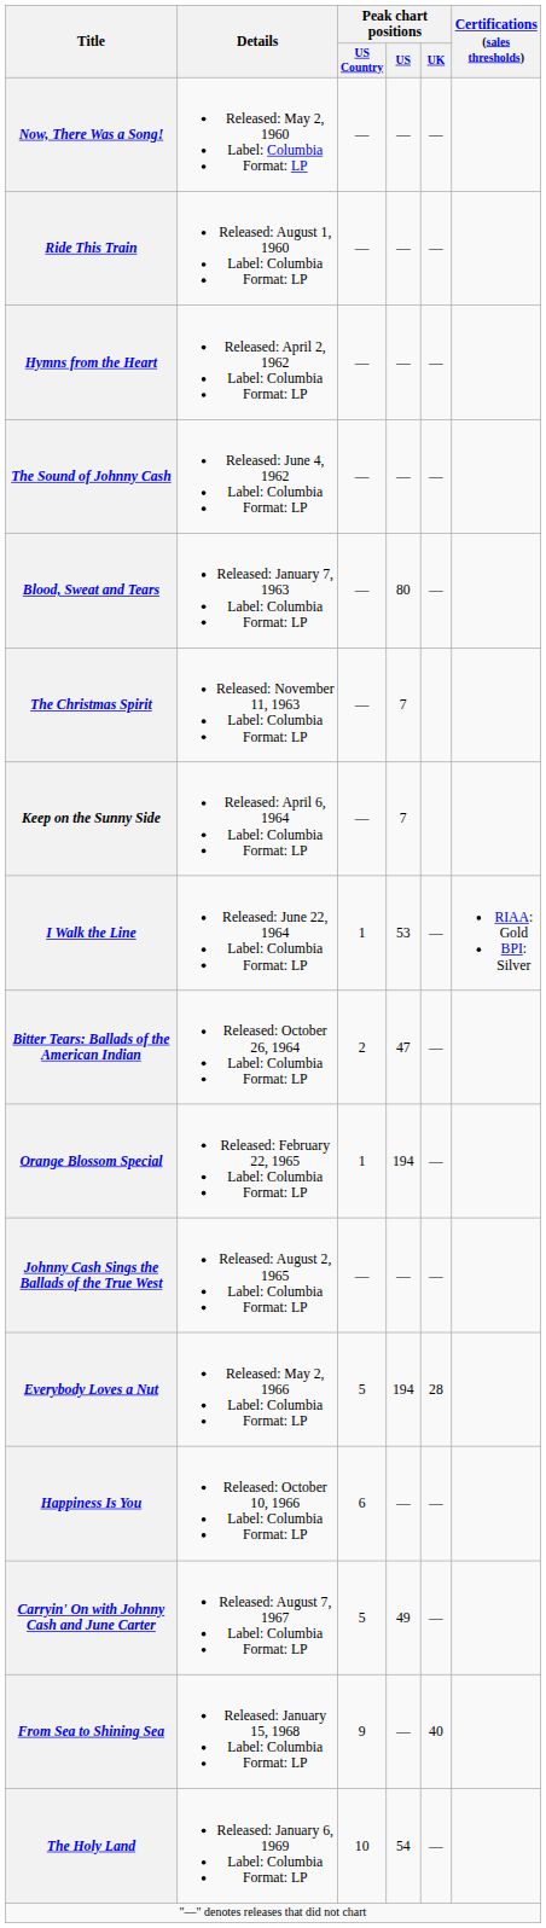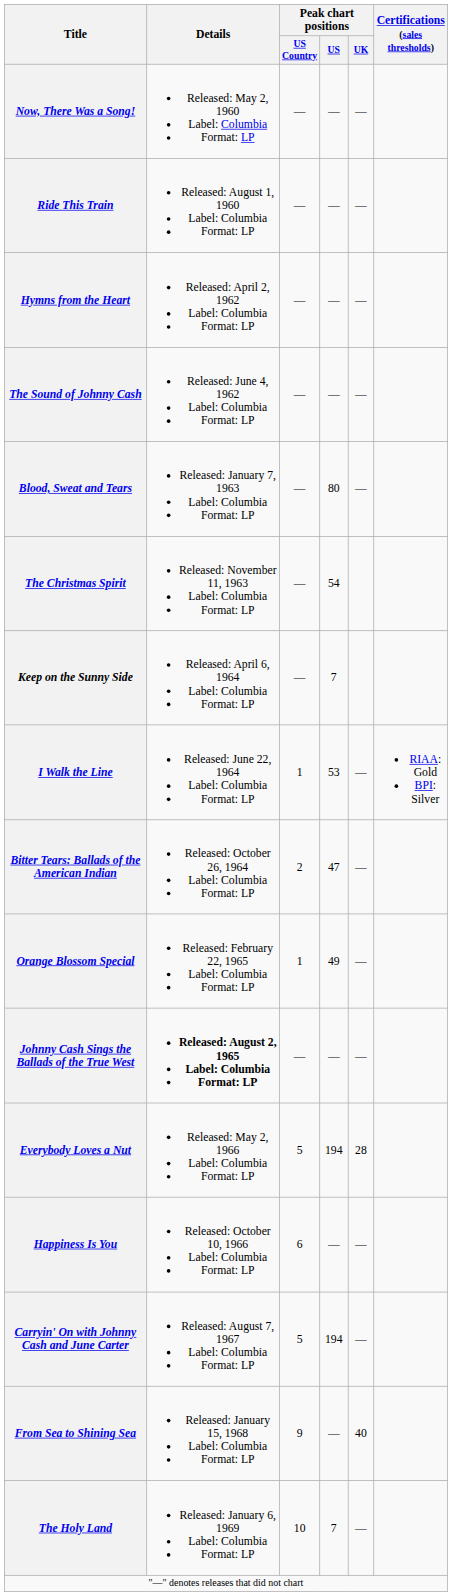The Christmas Spirit | Peak chart positions / US: 7 -> 54
Orange Blossom Special | Peak chart positions / US: 194 -> 49
Johnny Cash Sings the Ballads of the True West | Details: normal -> bold
Carryin' On with Johnny Cash and June Carter | Peak chart positions / US: 49 -> 194
The Holy Land | Peak chart positions / US: 54 -> 7
